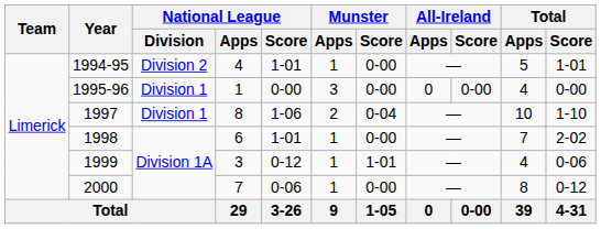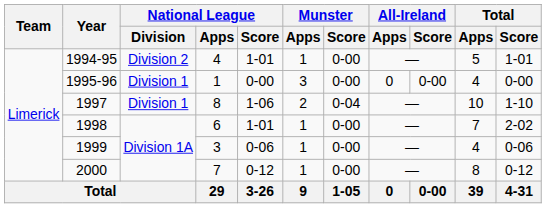1999 | National League / Score: 0-12 -> 0-06
1999 | Munster / Score: 1-01 -> 0-00
2000 | National League / Score: 0-06 -> 0-12
